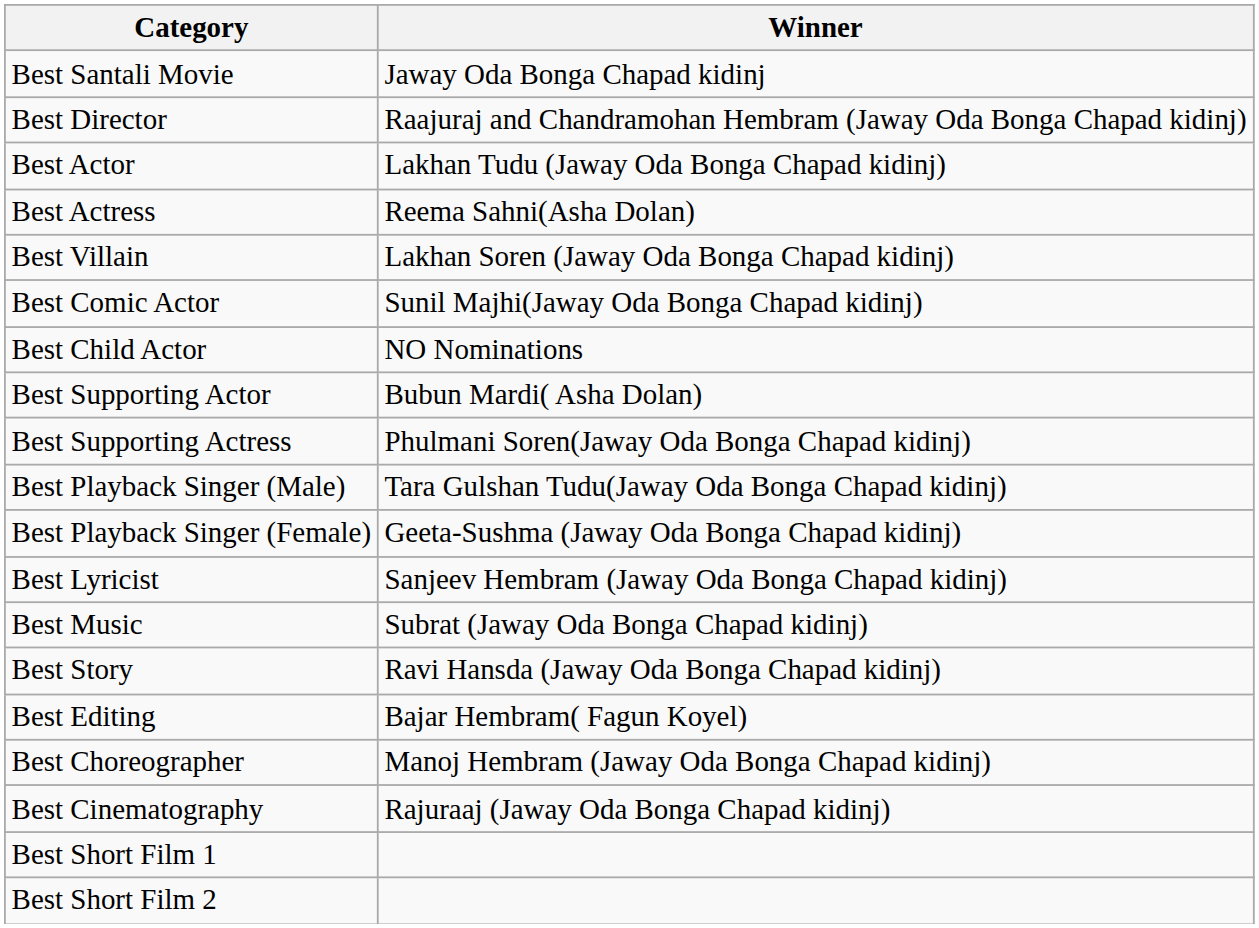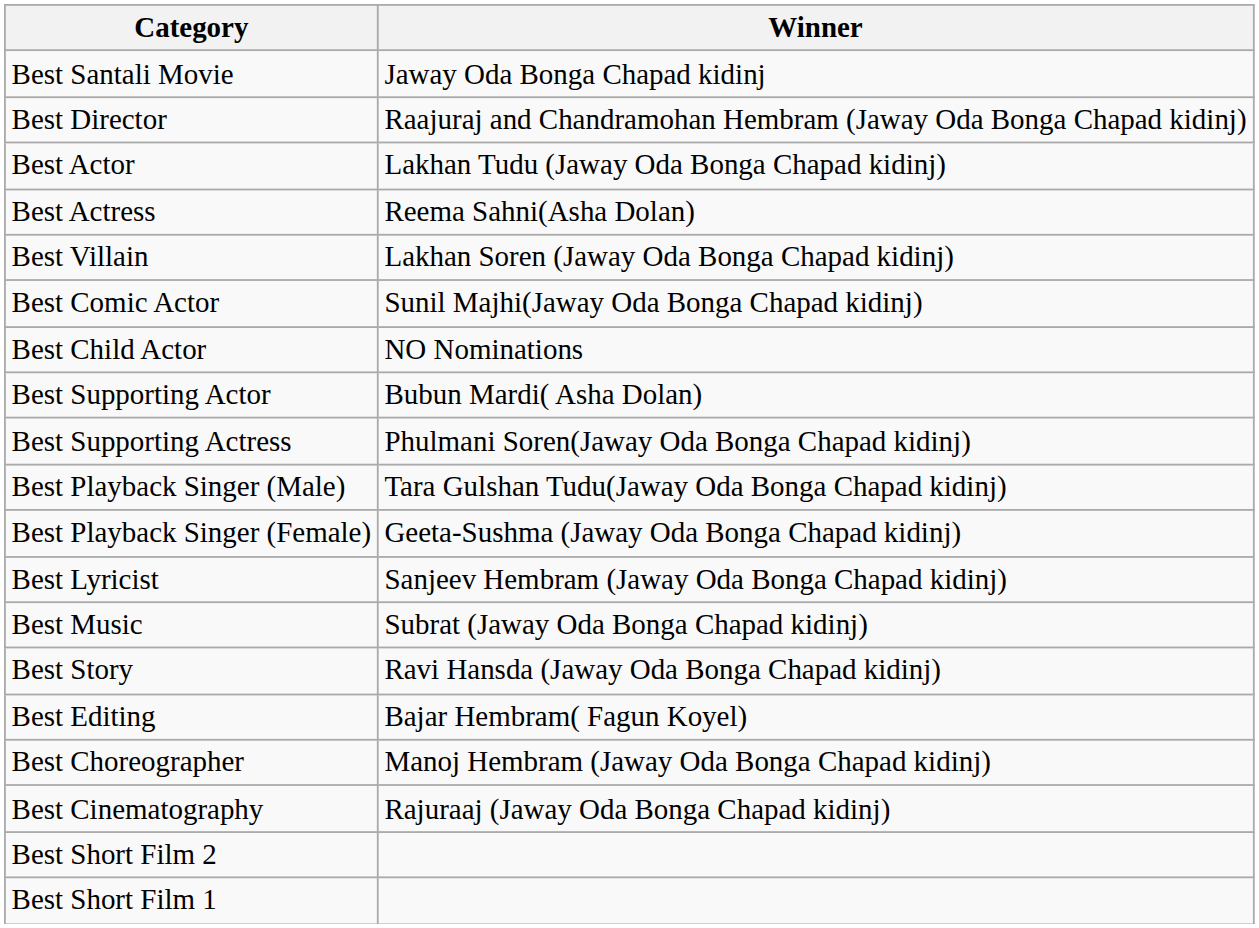rows swapped: Best Short Film 1 <-> Best Short Film 2
